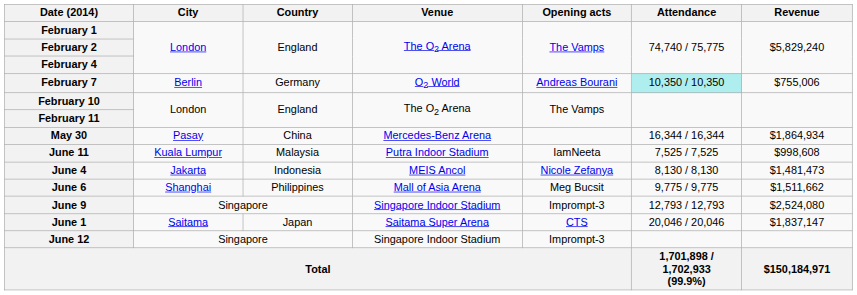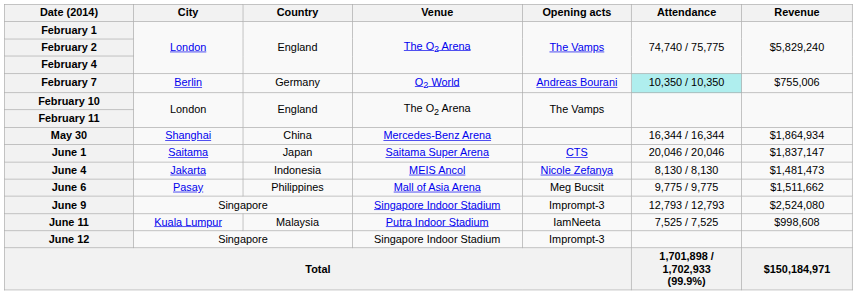May 30 | City: Pasay -> Shanghai
rows swapped: June 1 <-> June 11
June 6 | City: Shanghai -> Pasay
